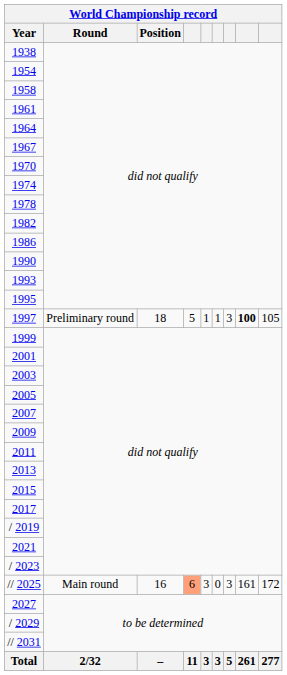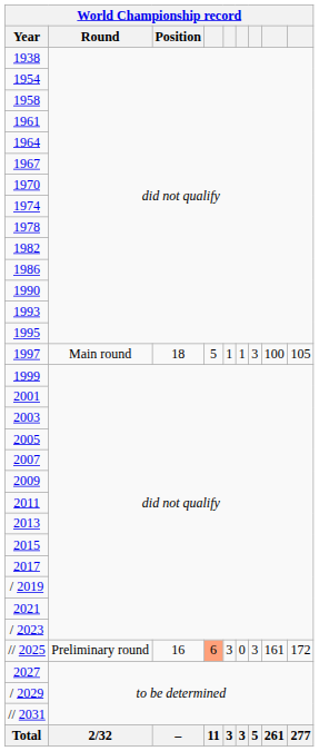1997 | Round: Preliminary round -> Main round
1997 | column 8: bold -> normal
// 2025 | Round: Main round -> Preliminary round
